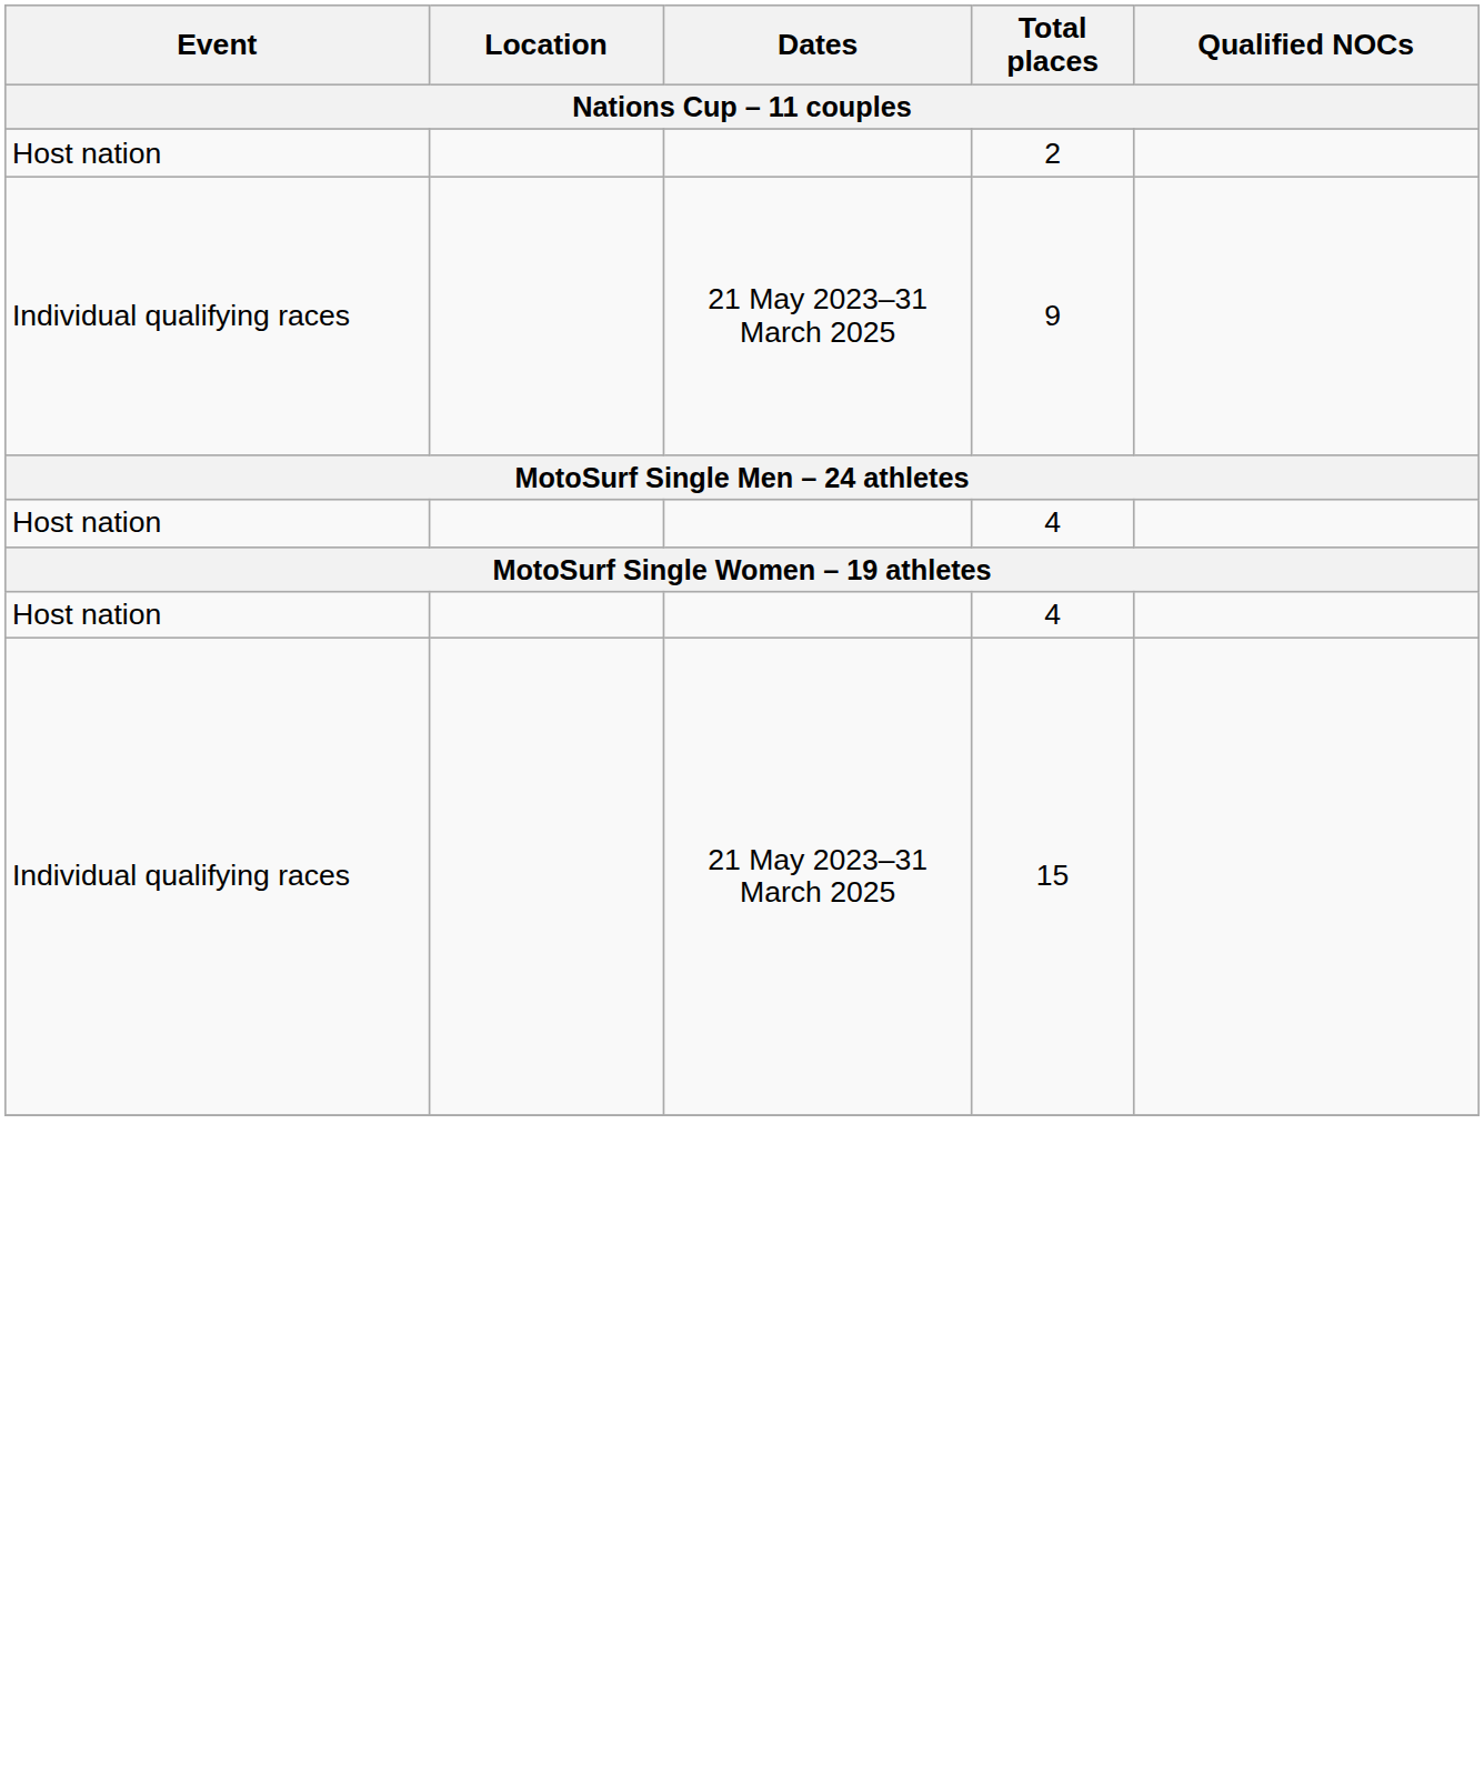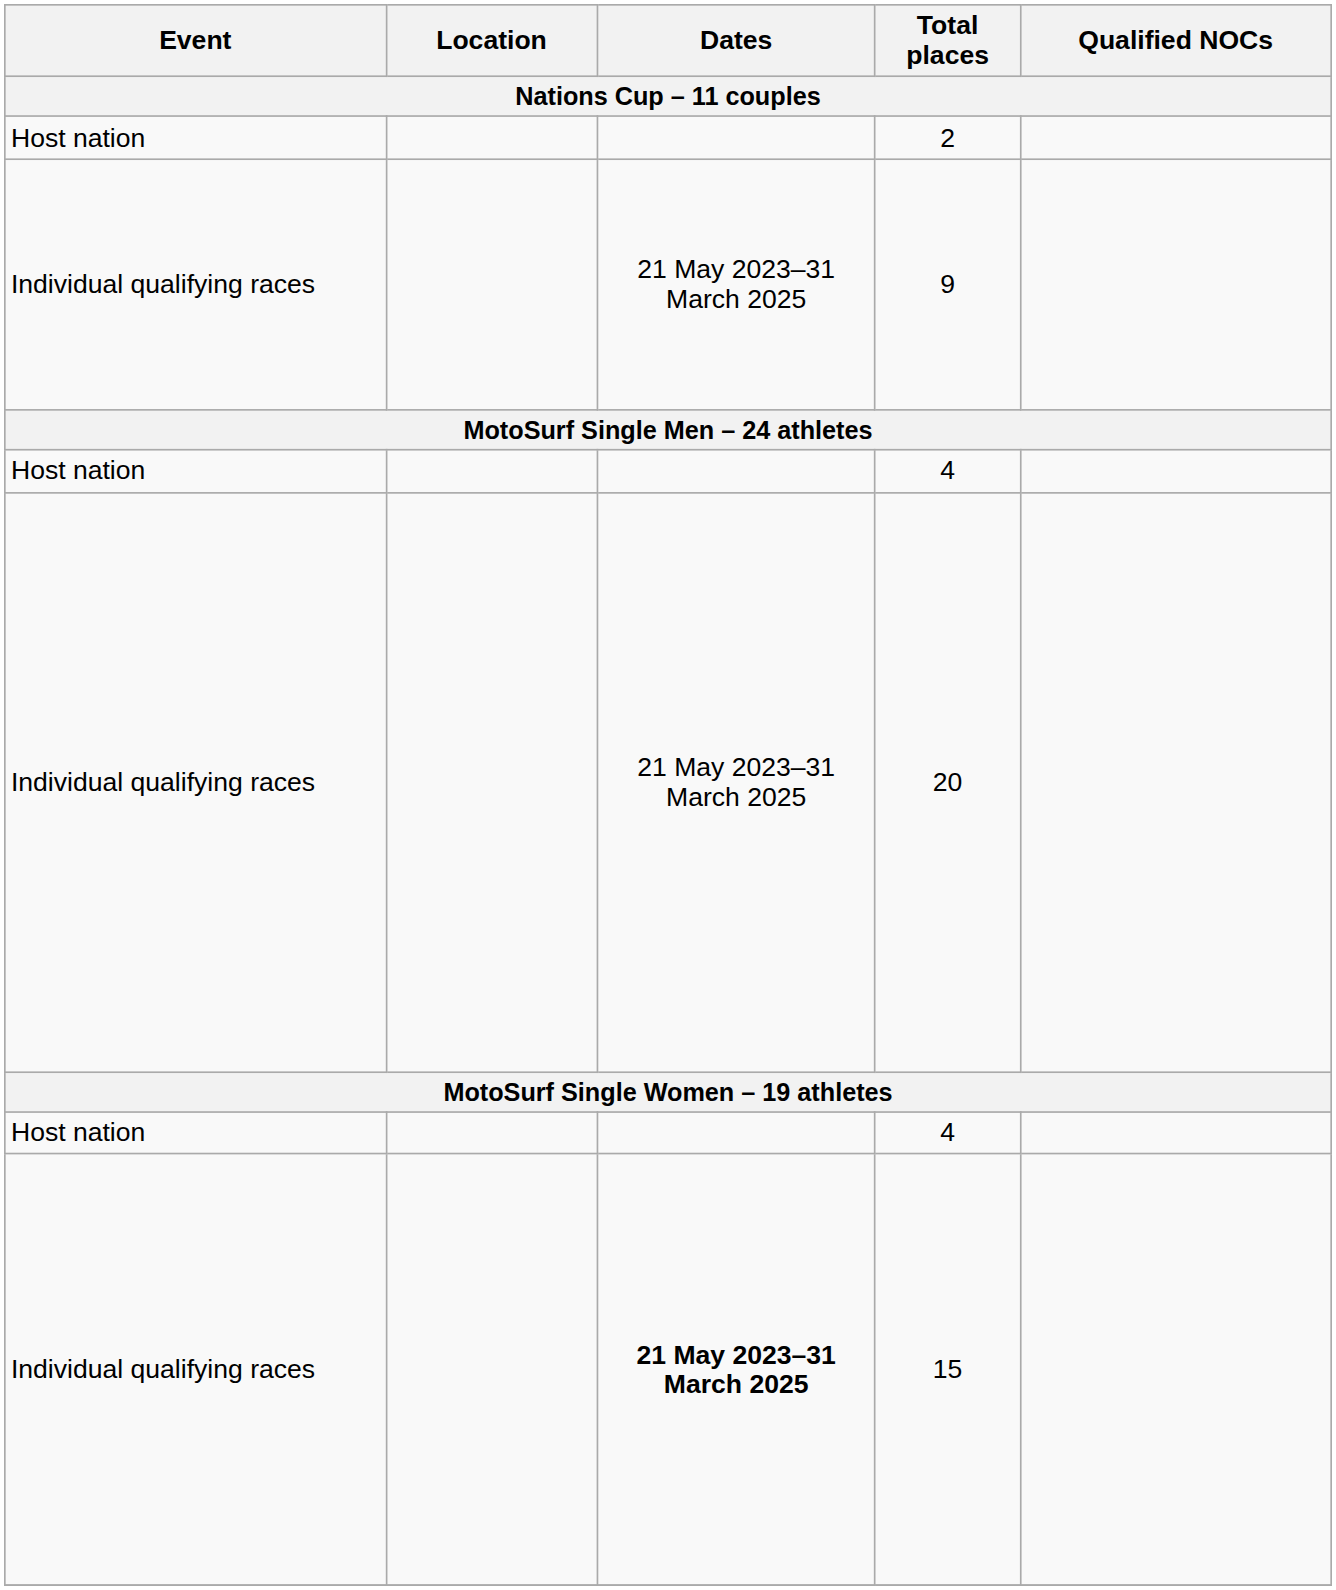+ row: Individual qualifying races | 21 May 2023–31 March 2025 | 20
15 | Dates: normal -> bold
